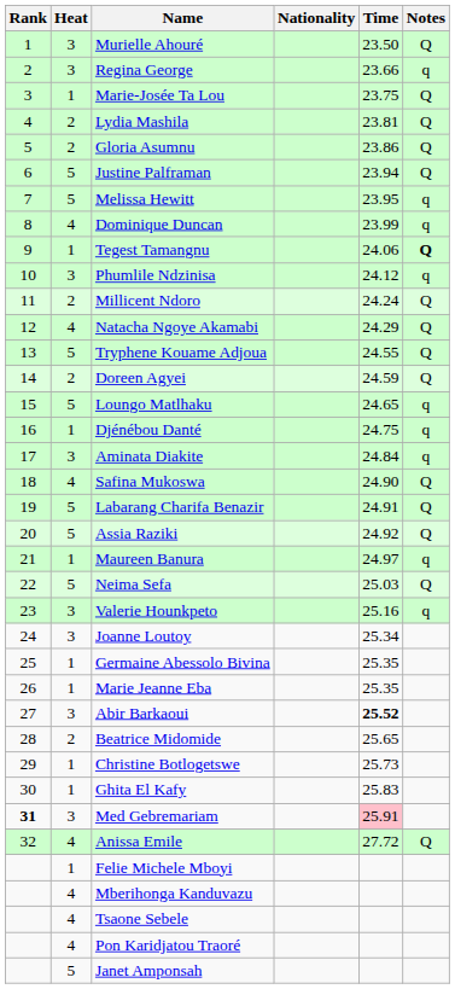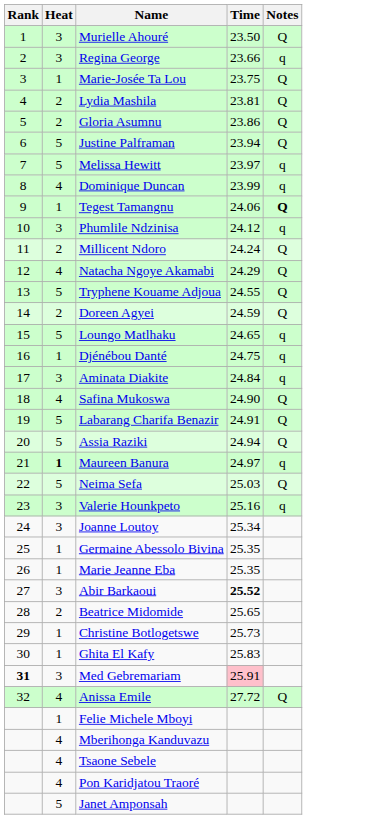- column: Nationality
Melissa Hewitt | Time: 23.95 -> 23.97
Assia Raziki | Time: 24.92 -> 24.94
Maureen Banura | Heat: normal -> bold
